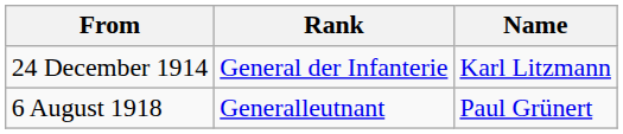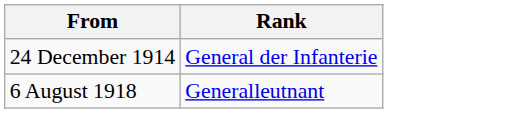- column: Name | Karl Litzmann | Paul Grünert
